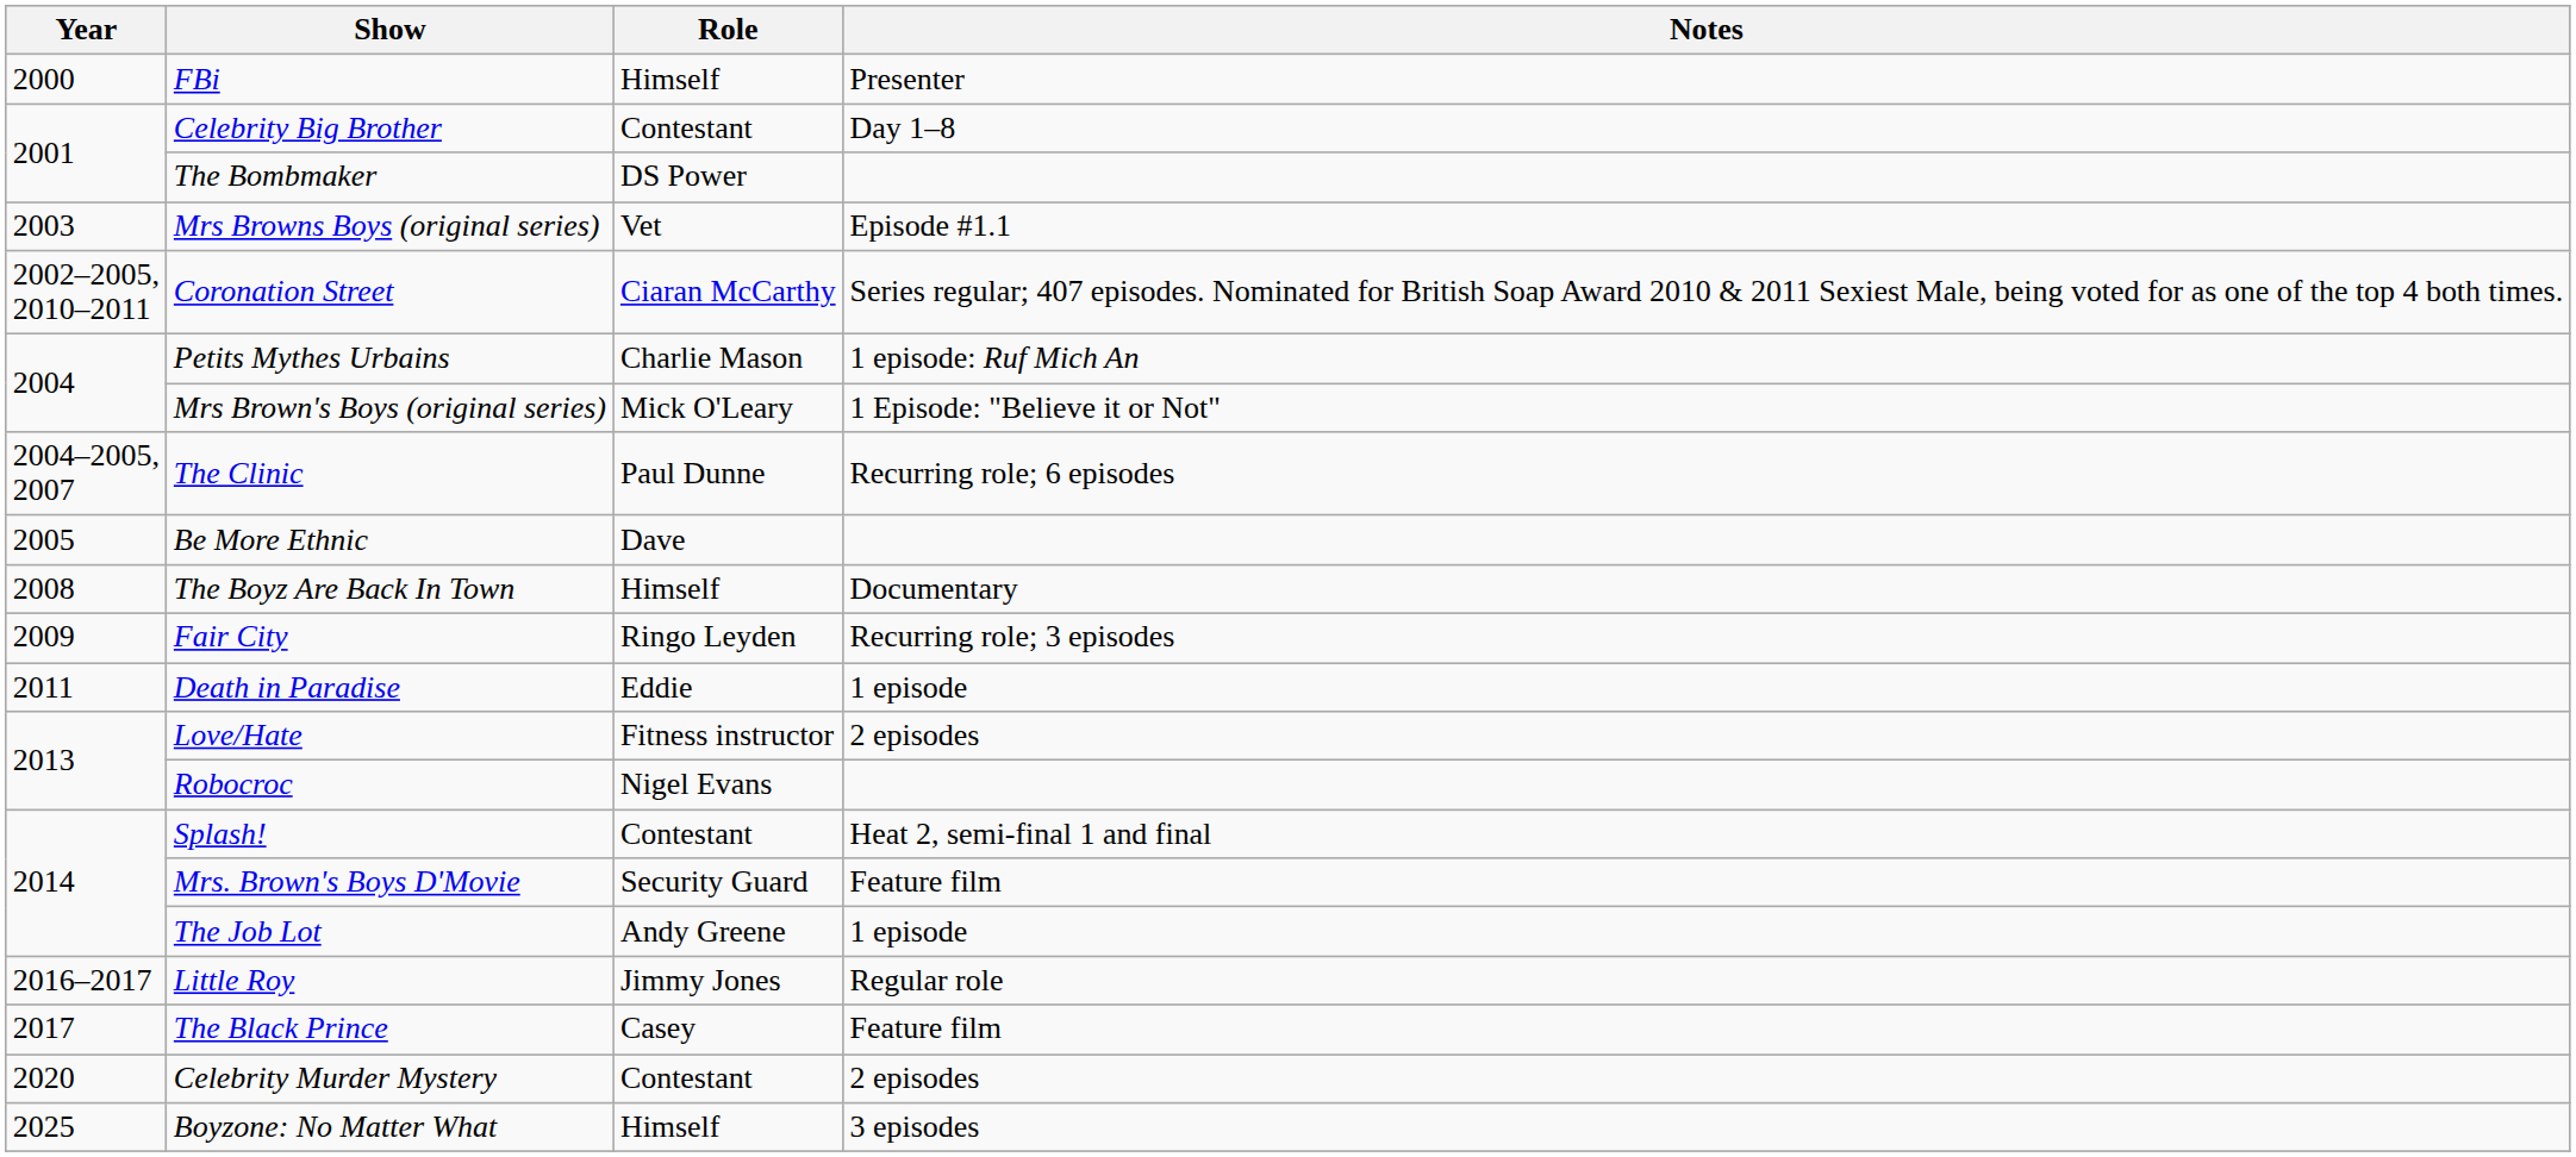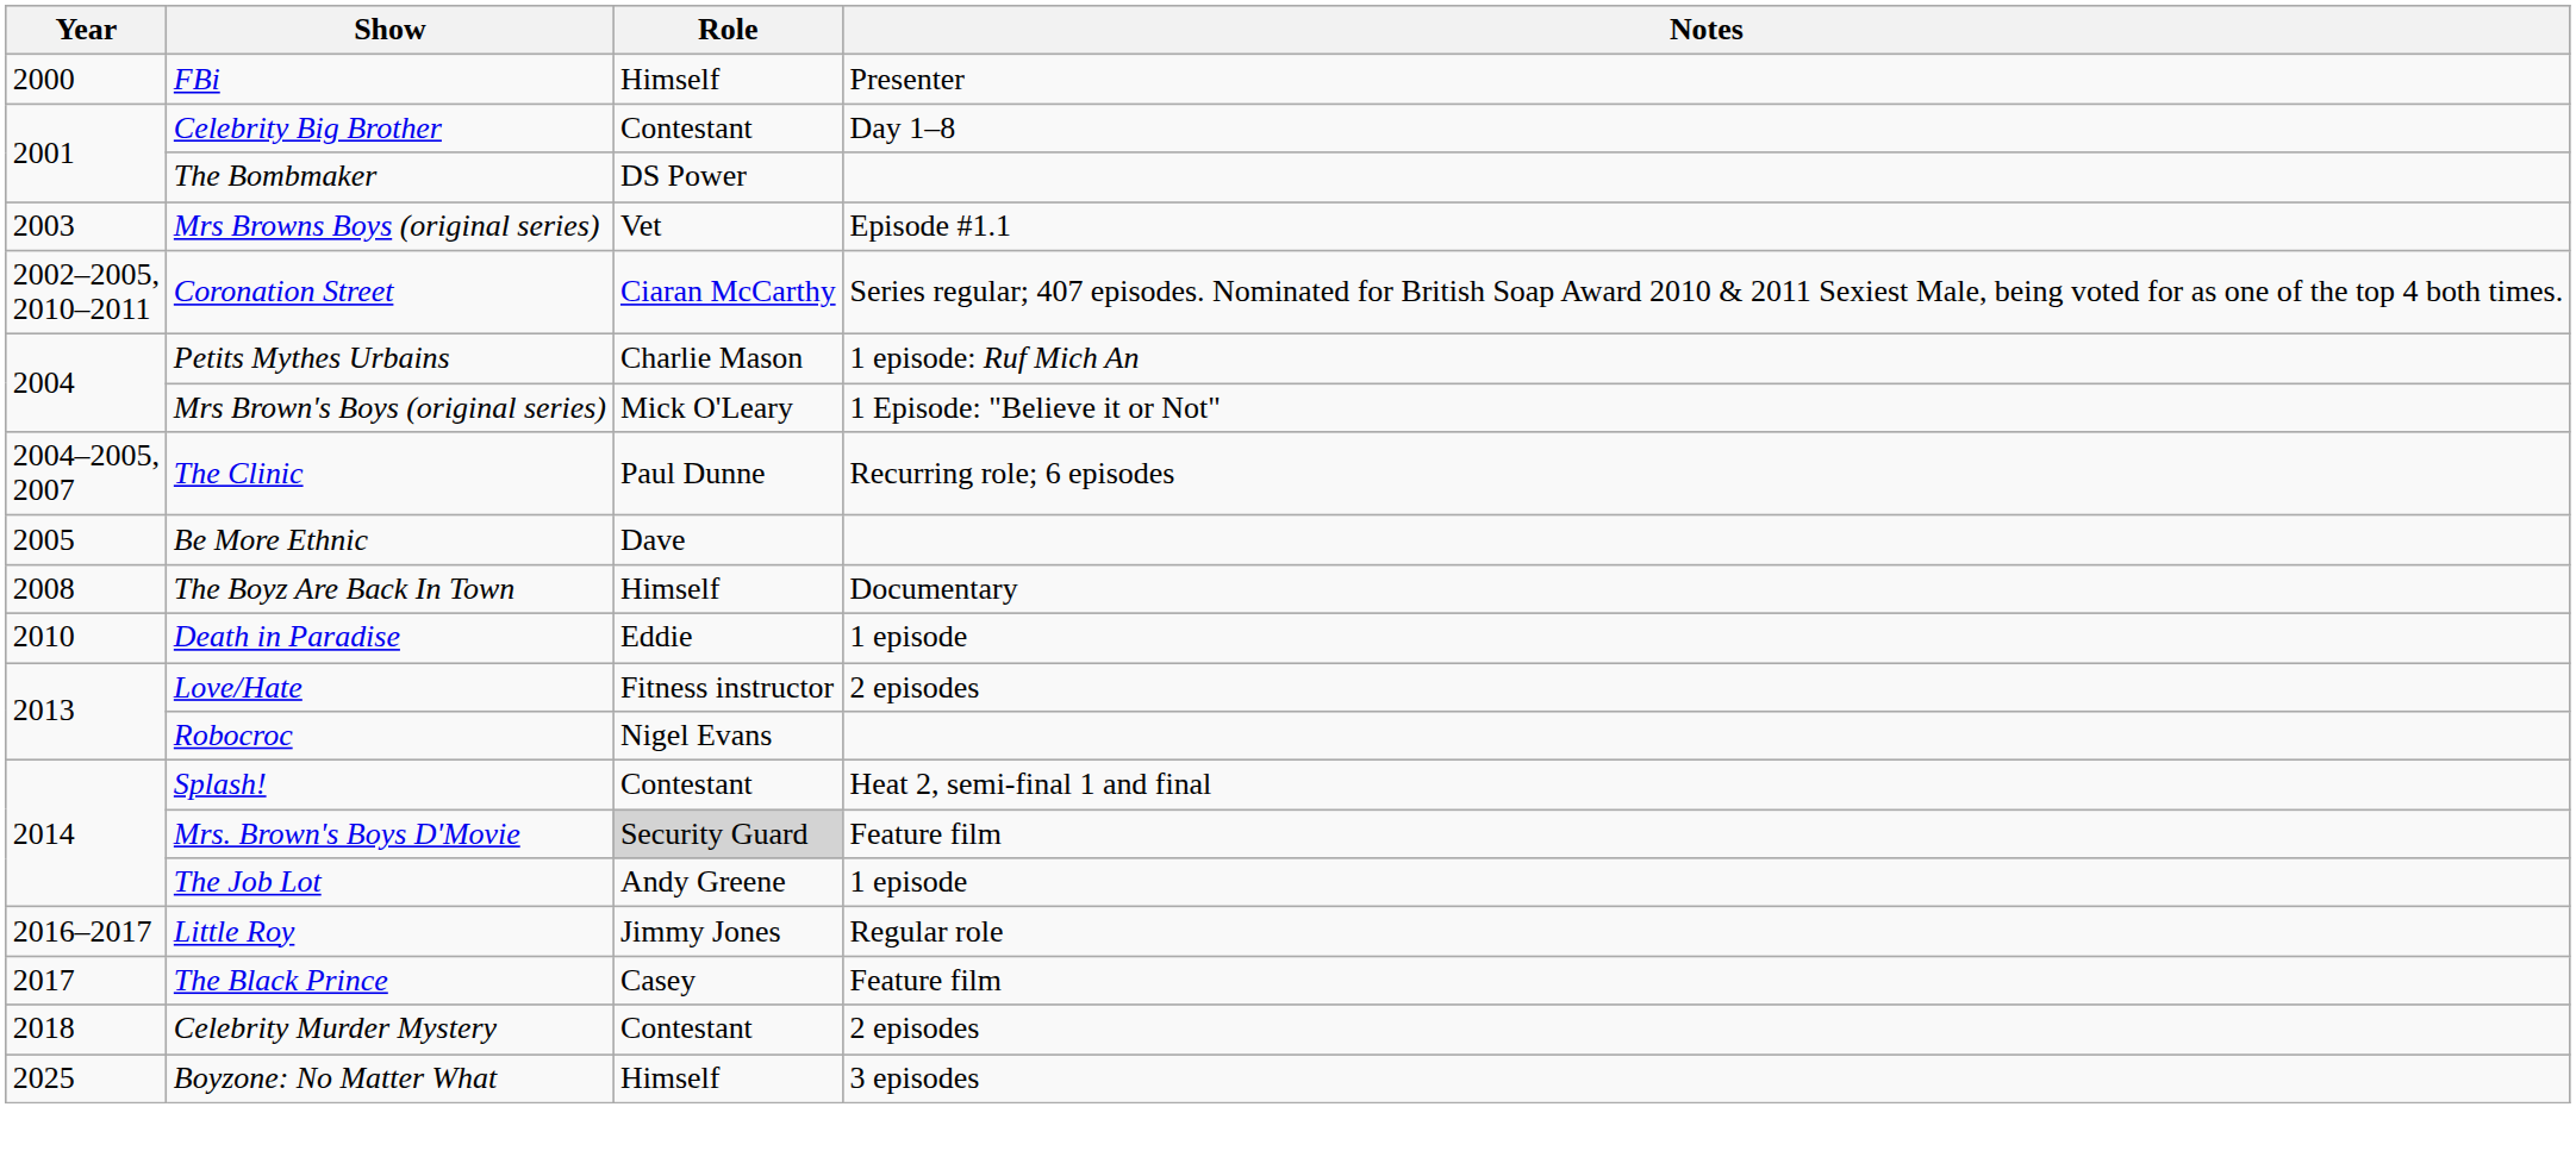- row: 2009 | Fair City | Ringo Leyden | Recurring role; 3 episodes
Death in Paradise | Year: 2011 -> 2010
Mrs. Brown's Boys D'Movie | Role: no background -> lightgrey background
Celebrity Murder Mystery | Year: 2020 -> 2018
